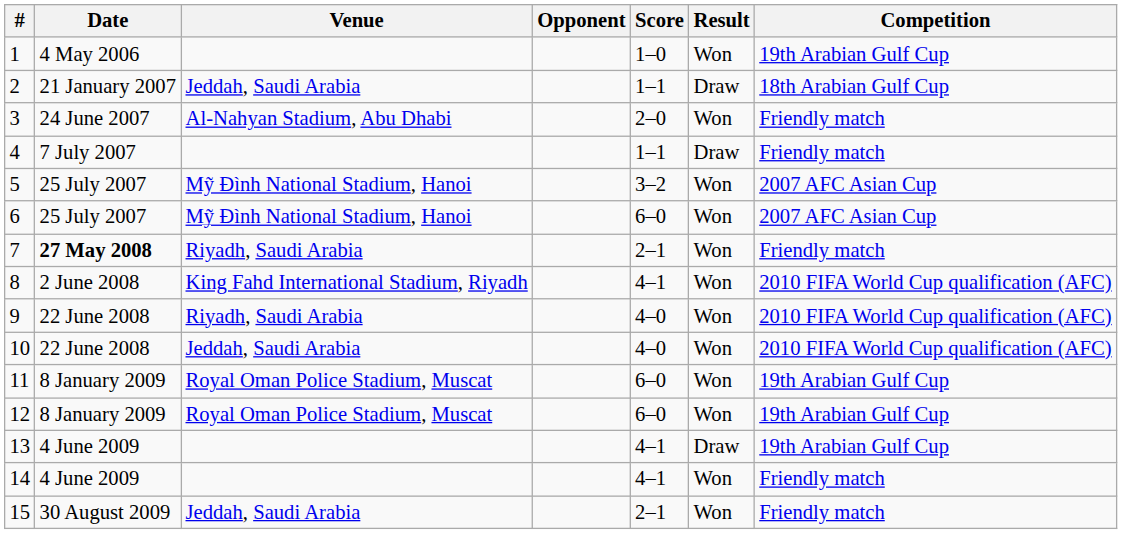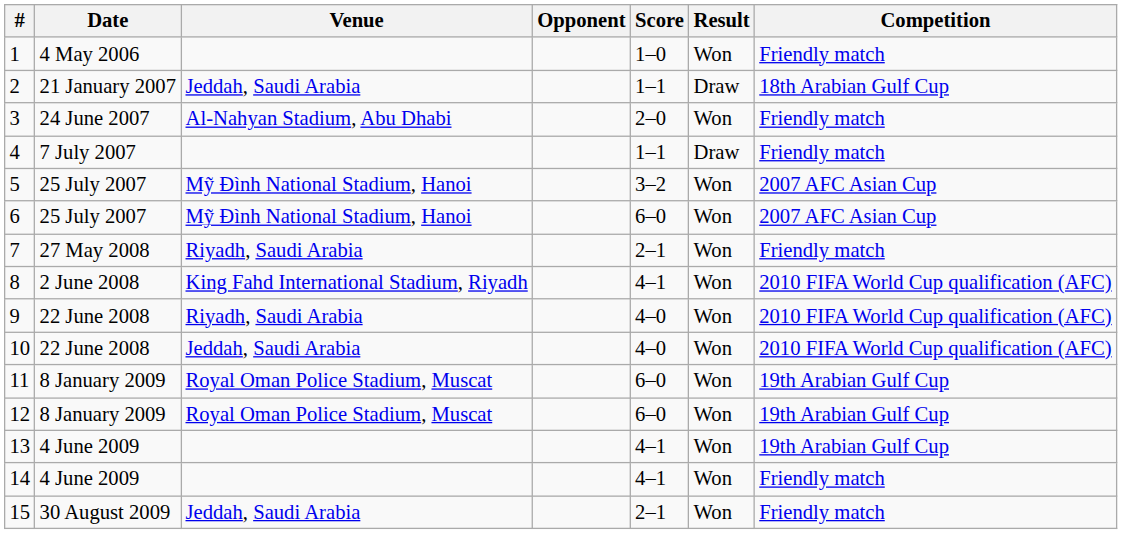1 | Competition: 19th Arabian Gulf Cup -> Friendly match
7 | Date: bold -> normal
13 | Result: Draw -> Won
